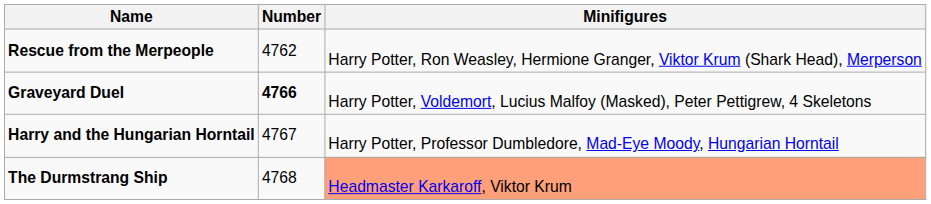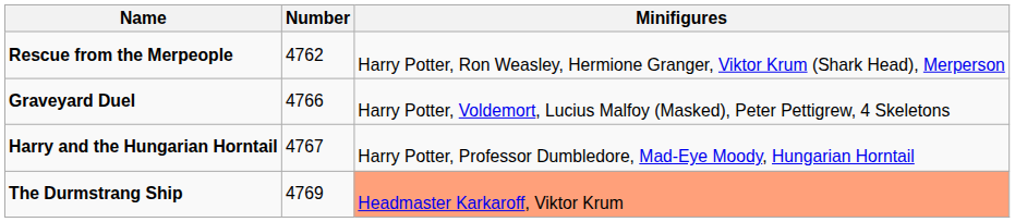Graveyard Duel | Number: bold -> normal
The Durmstrang Ship | Number: 4768 -> 4769
